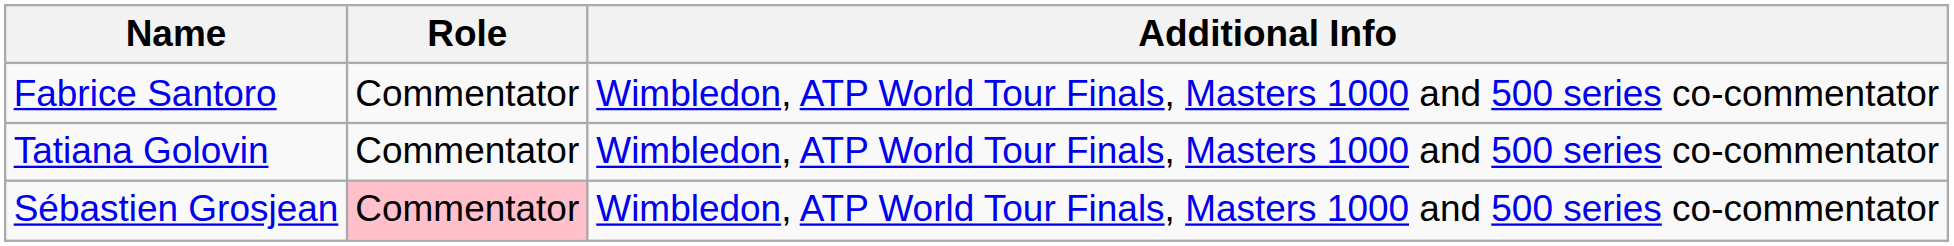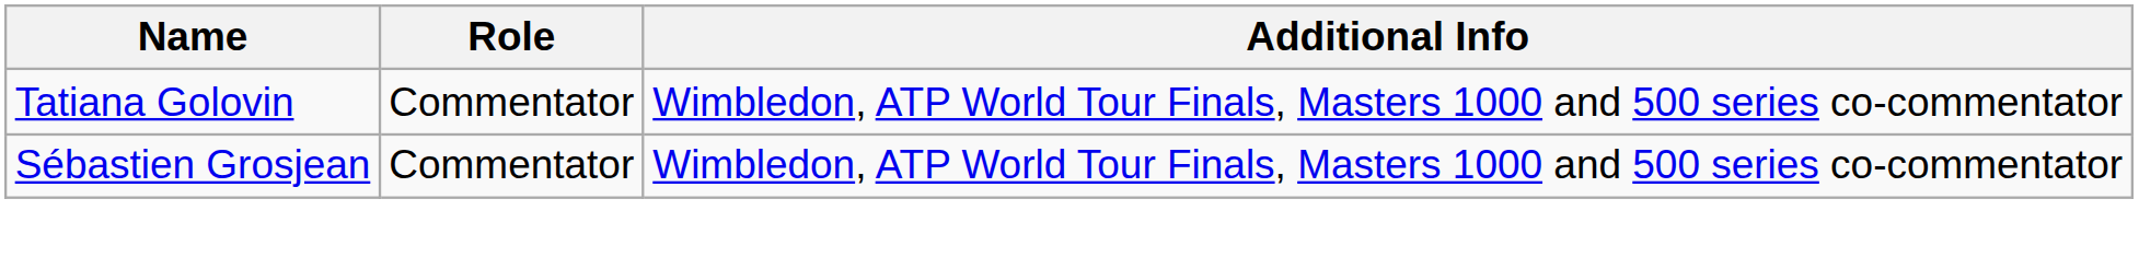- row: Fabrice Santoro | Commentator | Wimbledon, ATP World Tour Finals, Masters 1000 and 500 series co-commentator
Sébastien Grosjean | Role: pink background -> no background
